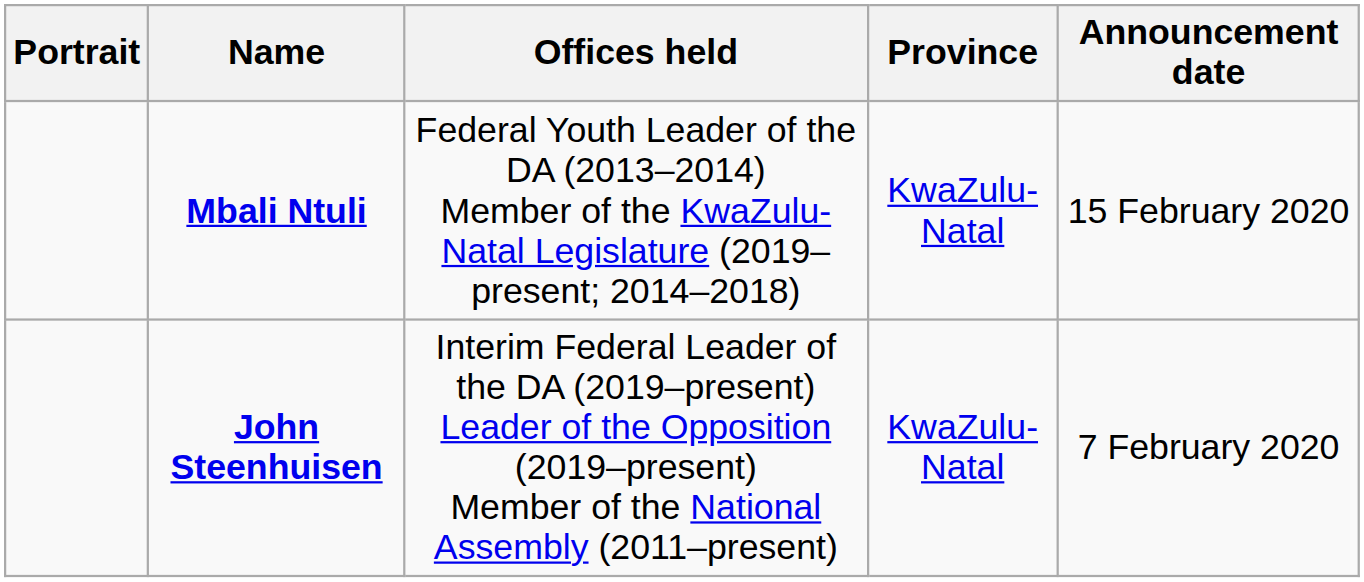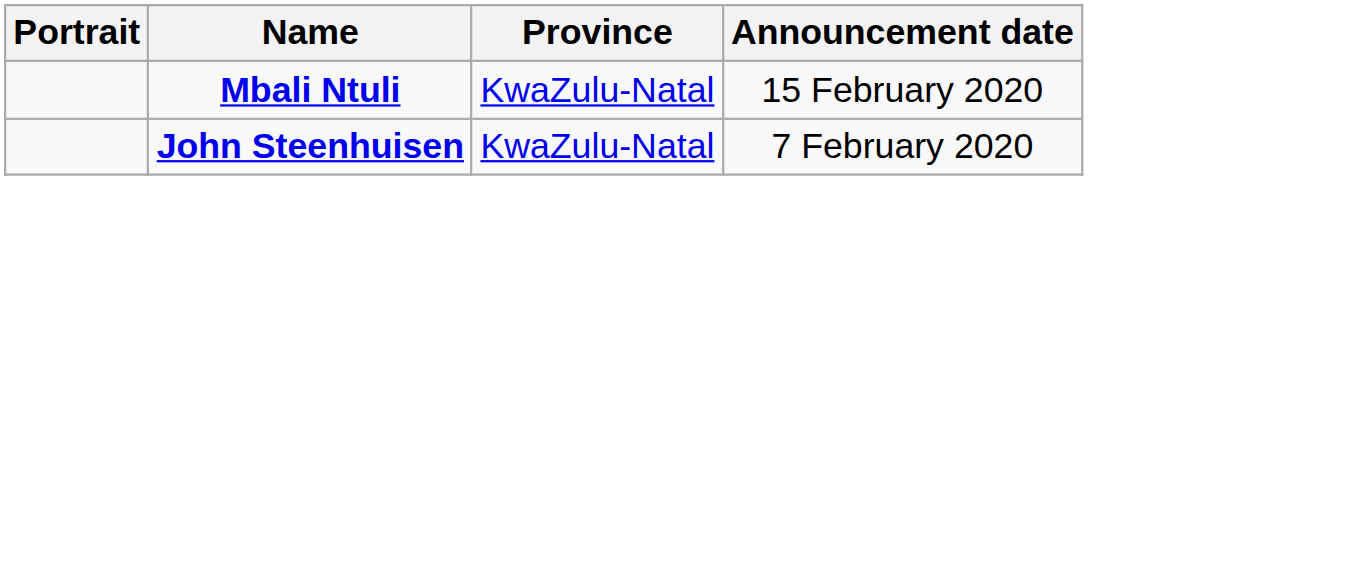- column: Offices held | Federal Youth Leader of the DA (2013–2014) Member of the KwaZulu-Natal Legislature (2019–present; 2014–2018) | Interim Federal Leader of the DA (2019–present) Leader of the Opposition (2019–present) Member of the National Assembly (2011–present)
